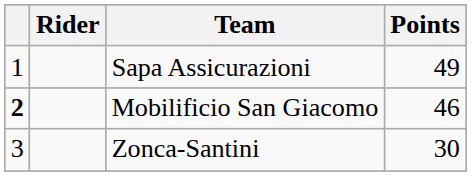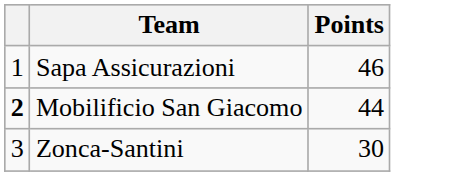- column: Rider
Sapa Assicurazioni | Points: 49 -> 46
Mobilificio San Giacomo | Points: 46 -> 44
